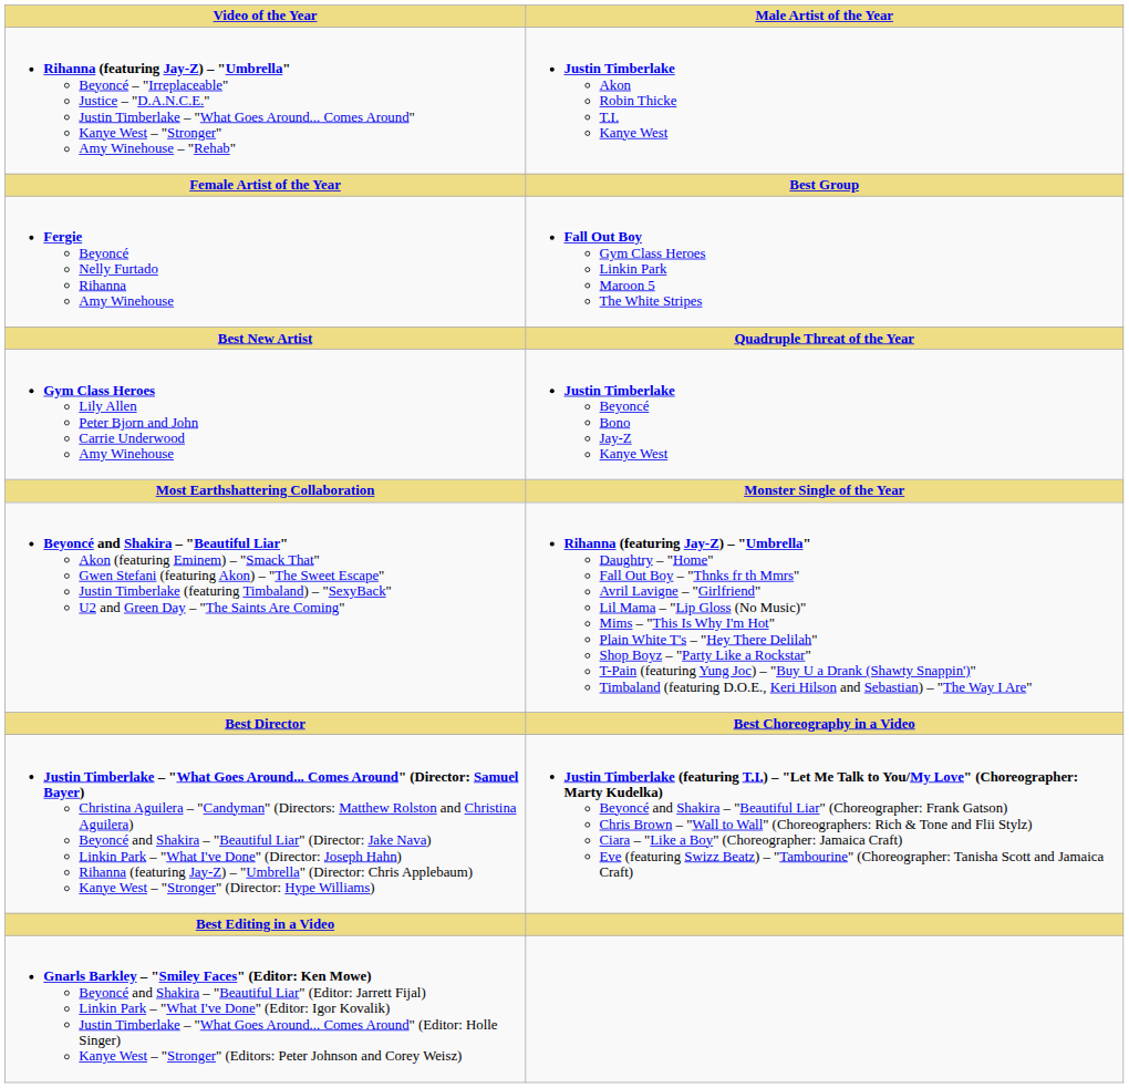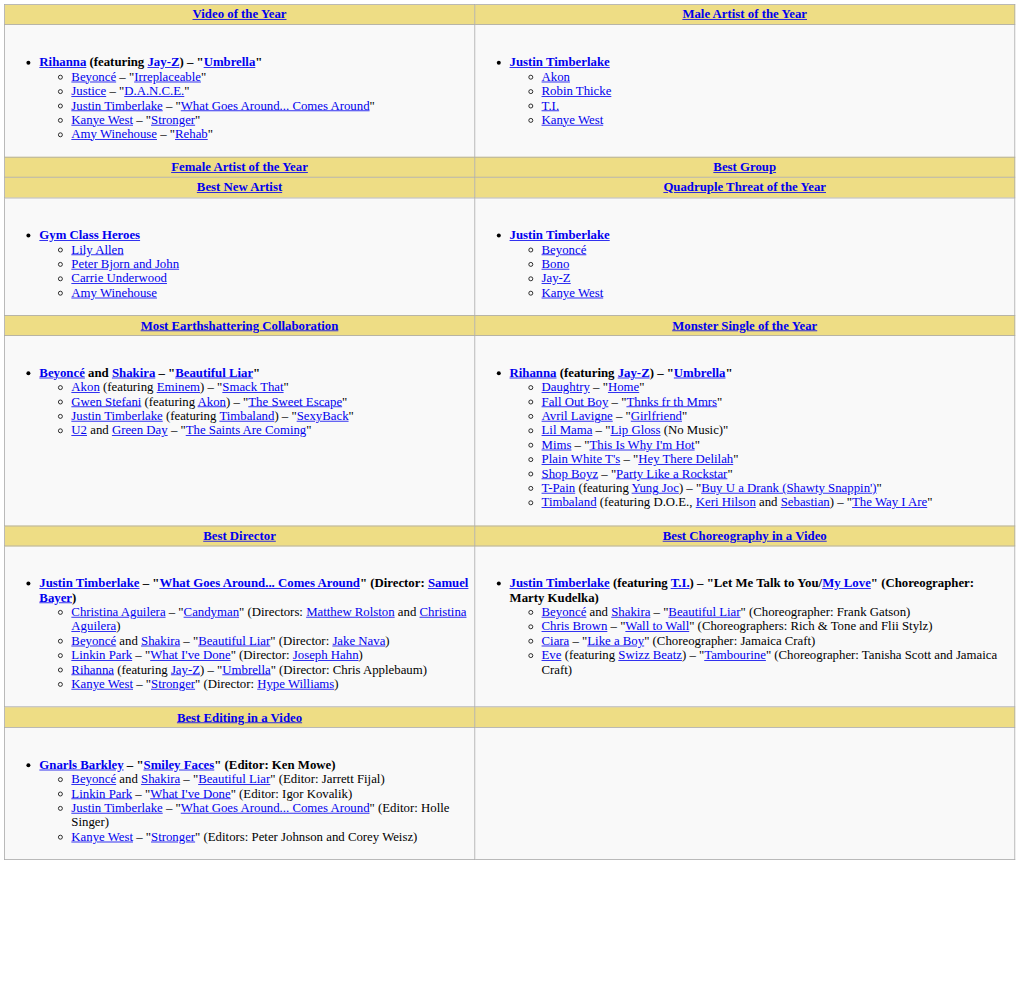- row: Fergie Beyoncé Nelly Furtado Rihanna Amy Winehouse | Fall Out Boy Gym Class Heroes Linkin Park Maroon 5 The White Stripes
